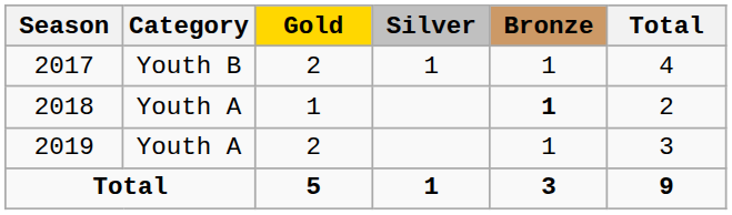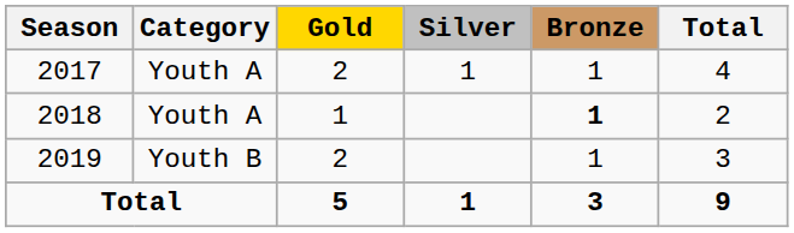2017 | Category: Youth B -> Youth A
2019 | Category: Youth A -> Youth B
